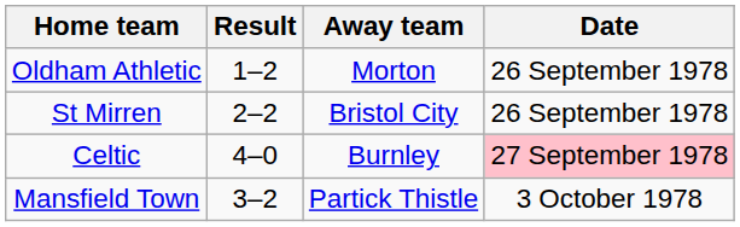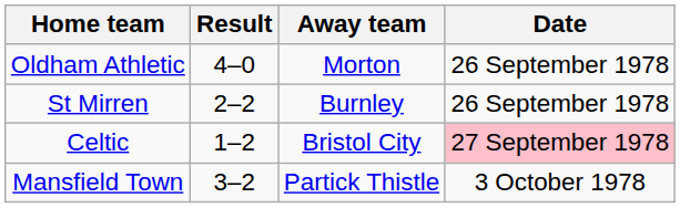Oldham Athletic | Result: 1–2 -> 4–0
St Mirren | Away team: Bristol City -> Burnley
Celtic | Result: 4–0 -> 1–2
Celtic | Away team: Burnley -> Bristol City
